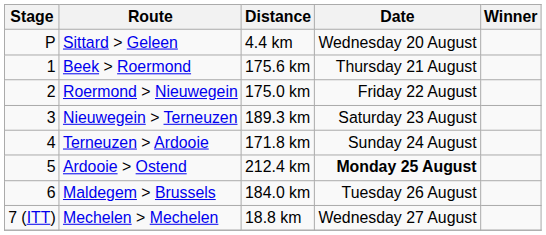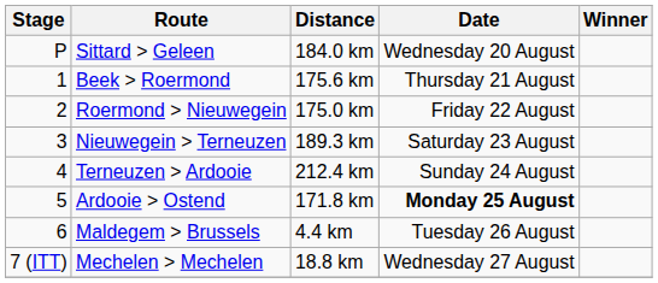Sittard > Geleen | Distance: 4.4 km -> 184.0 km
Terneuzen > Ardooie | Distance: 171.8 km -> 212.4 km
Ardooie > Ostend | Distance: 212.4 km -> 171.8 km
Maldegem > Brussels | Distance: 184.0 km -> 4.4 km
